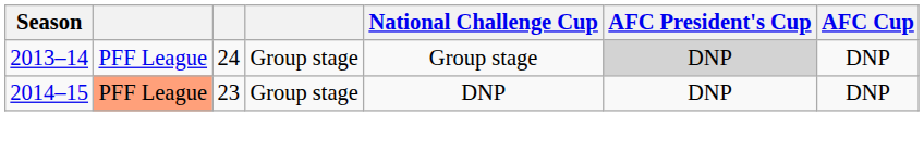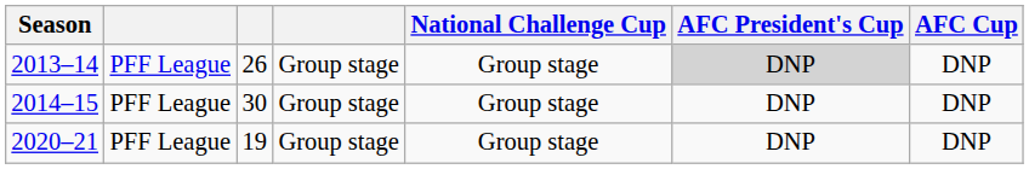2013–14 | column 3: 24 -> 26
2014–15 | column 2: lightsalmon background -> no background
2014–15 | column 3: 23 -> 30
2014–15 | National Challenge Cup: DNP -> Group stage
+ row: 2020–21 | PFF League | 19 | Group stage | Group stage | DNP | DNP
